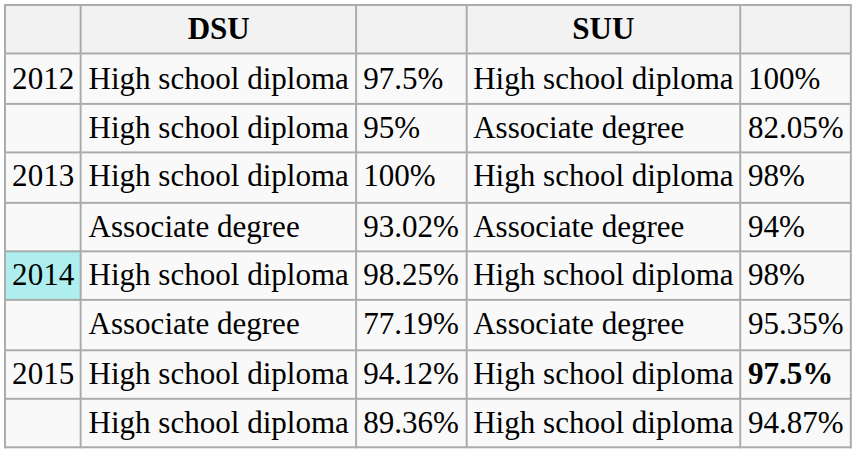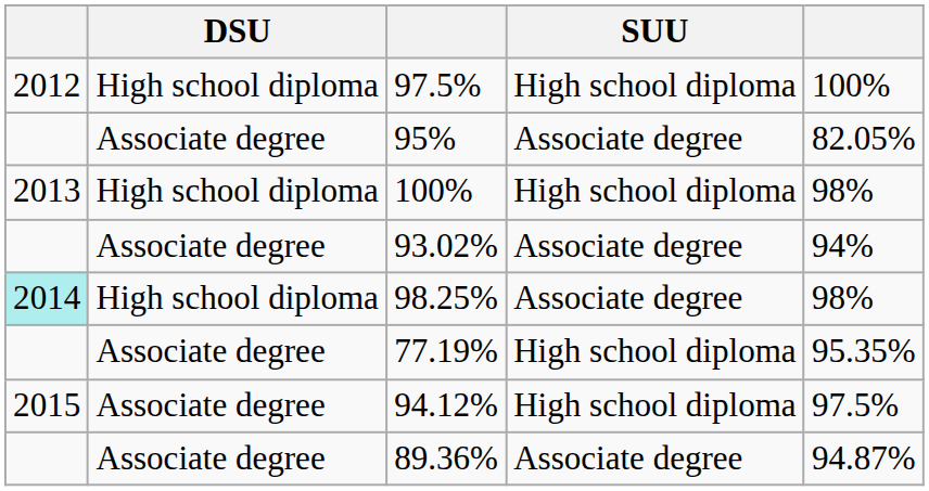95% | DSU: High school diploma -> Associate degree
98.25% | SUU: High school diploma -> Associate degree
77.19% | SUU: Associate degree -> High school diploma
94.12% | DSU: High school diploma -> Associate degree
94.12% | column 5: bold -> normal
89.36% | DSU: High school diploma -> Associate degree
89.36% | SUU: High school diploma -> Associate degree
